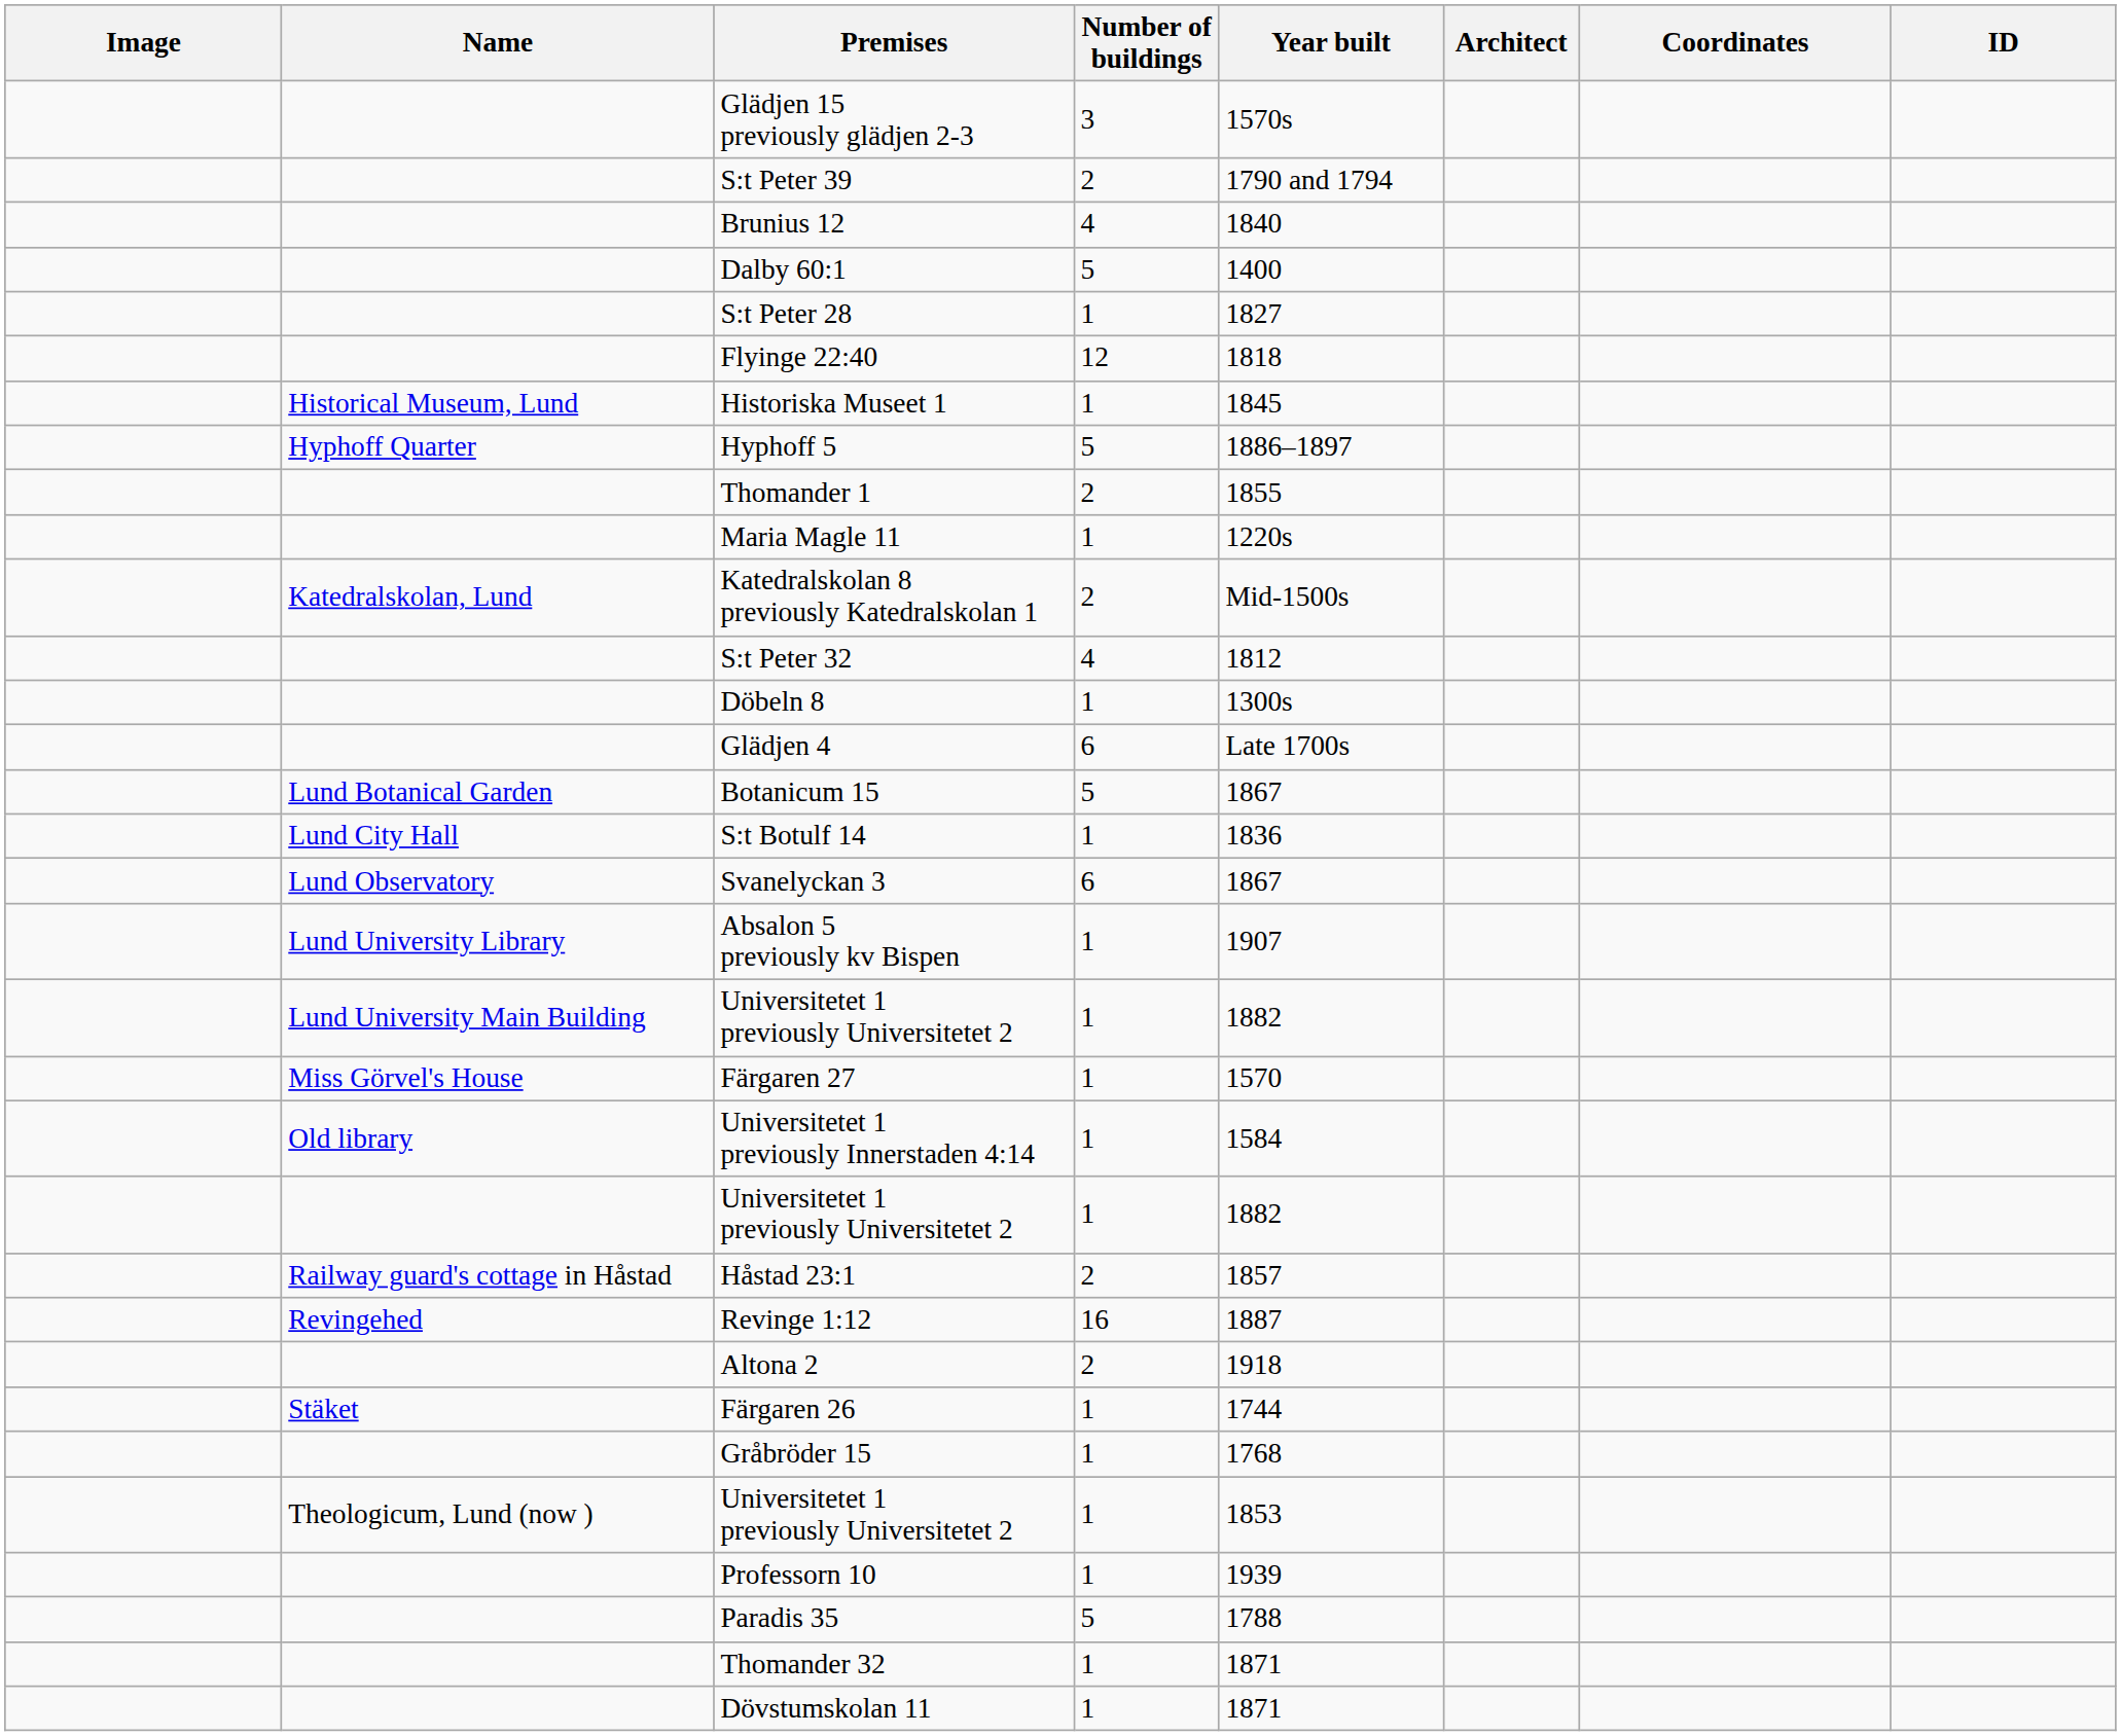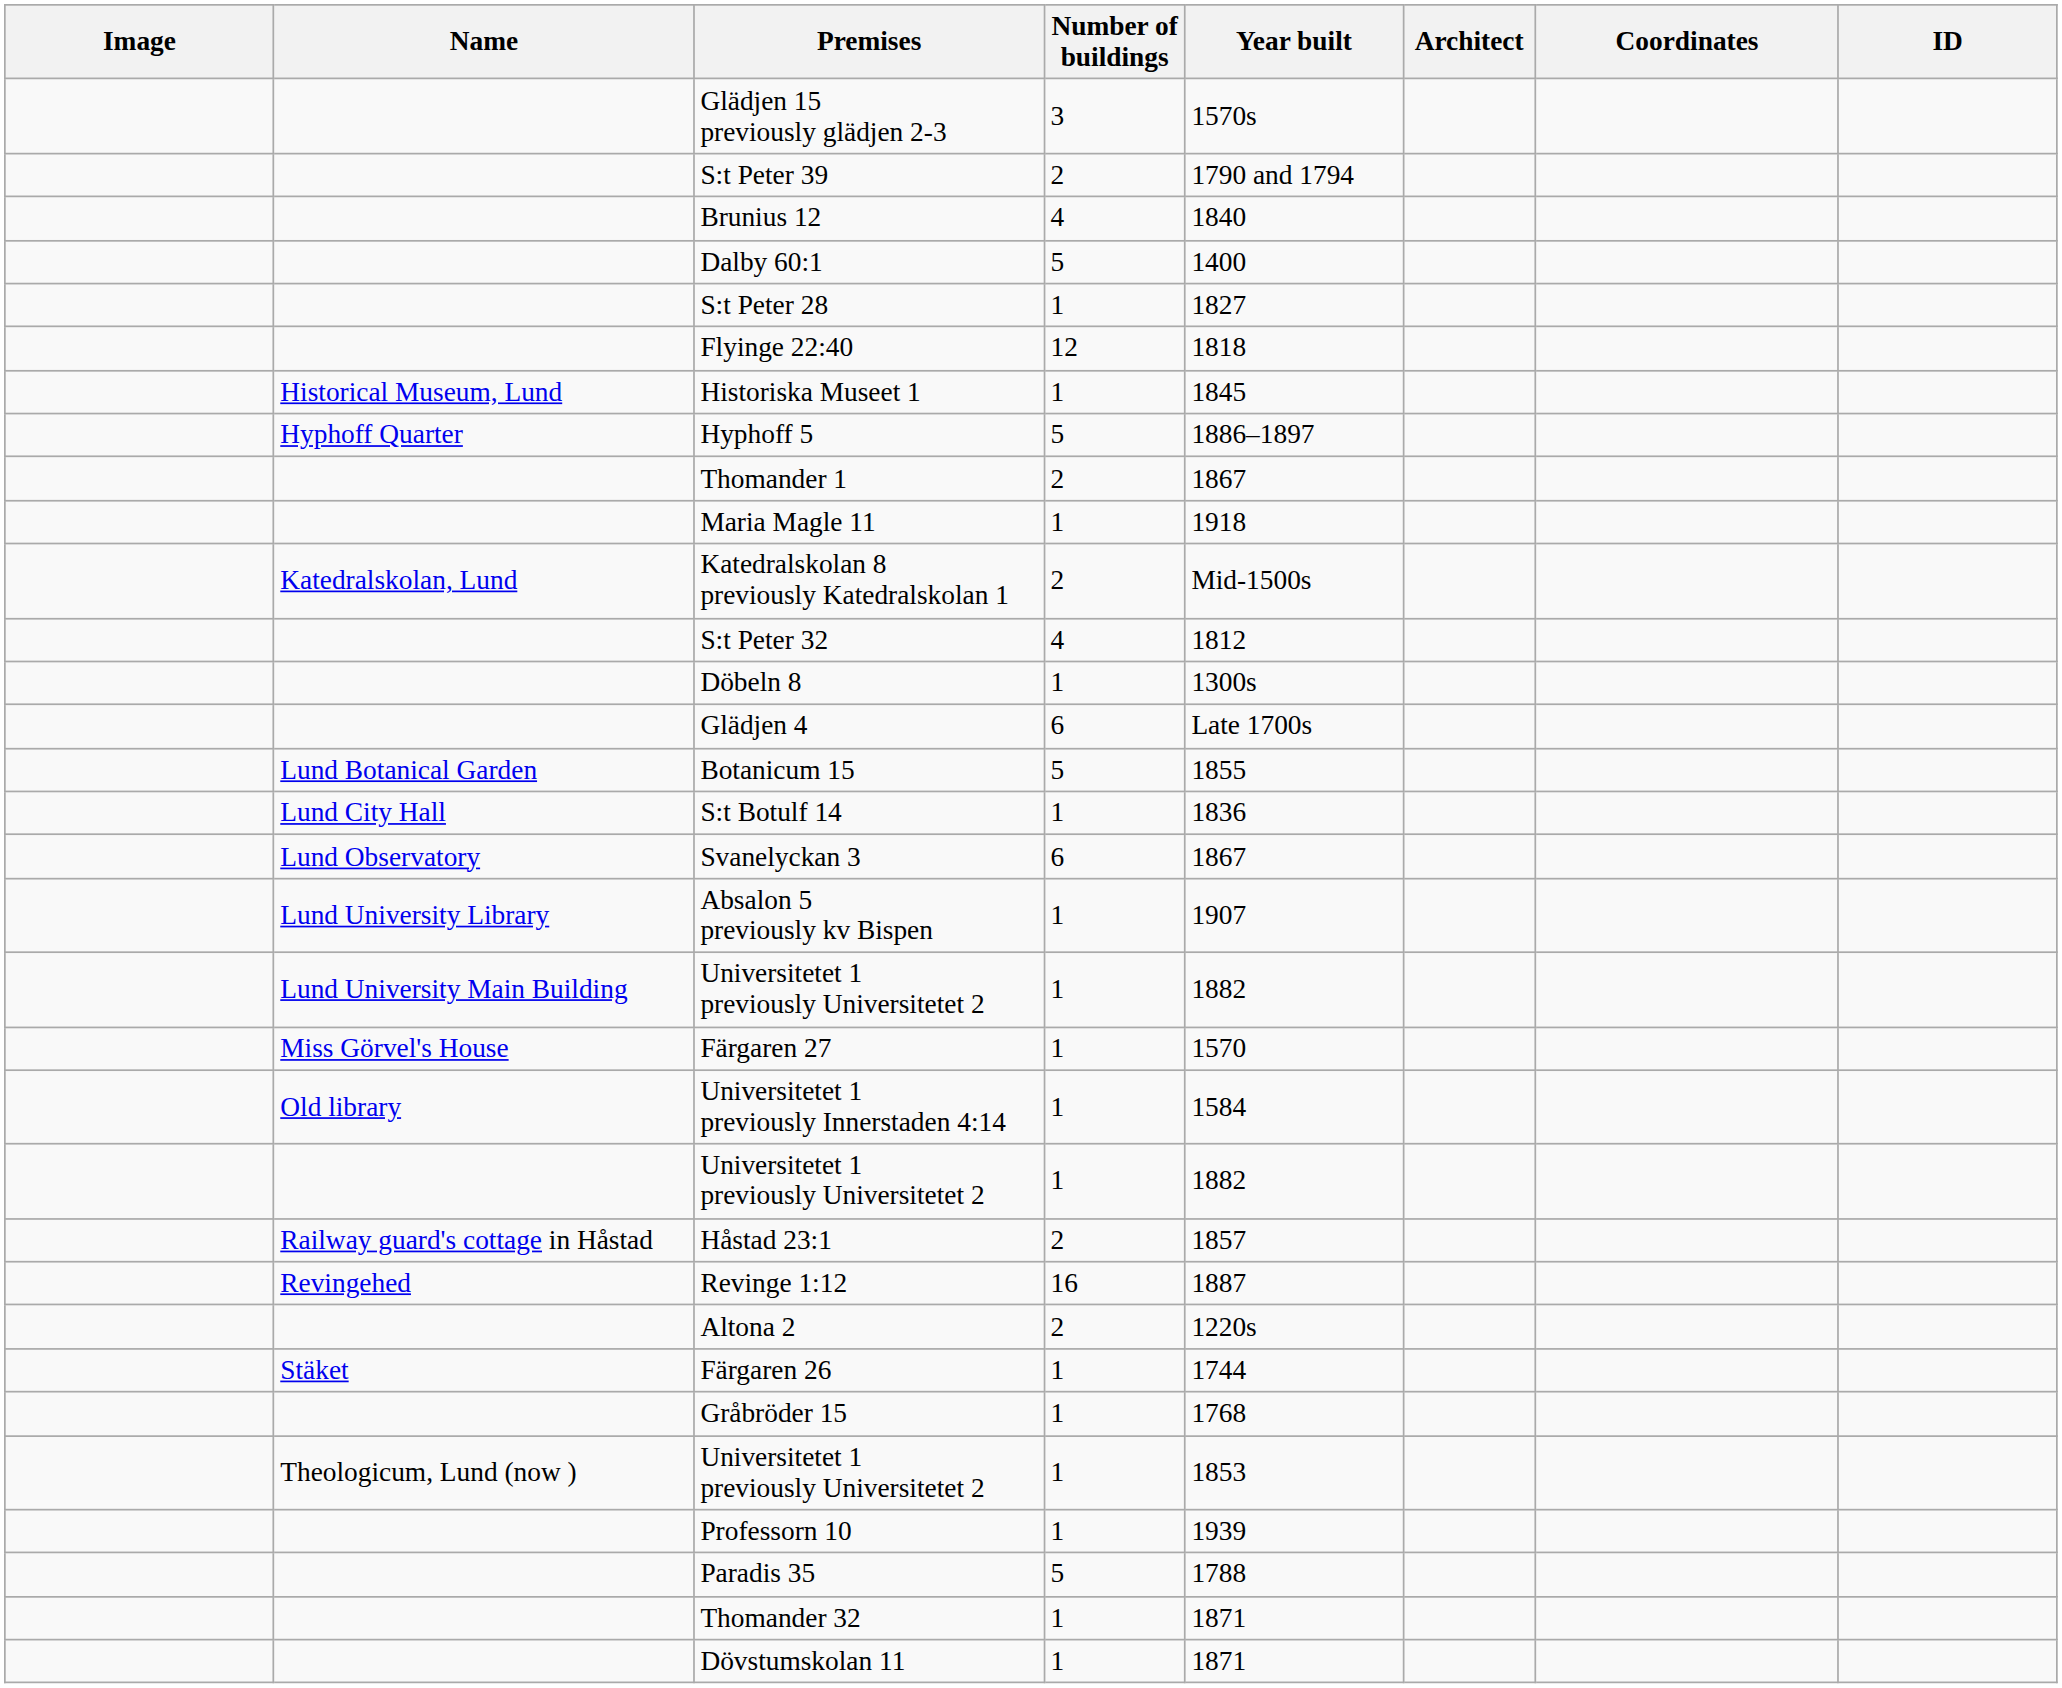Thomander 1 | Year built: 1855 -> 1867
Maria Magle 11 | Year built: 1220s -> 1918
Botanicum 15 | Year built: 1867 -> 1855
Altona 2 | Year built: 1918 -> 1220s
